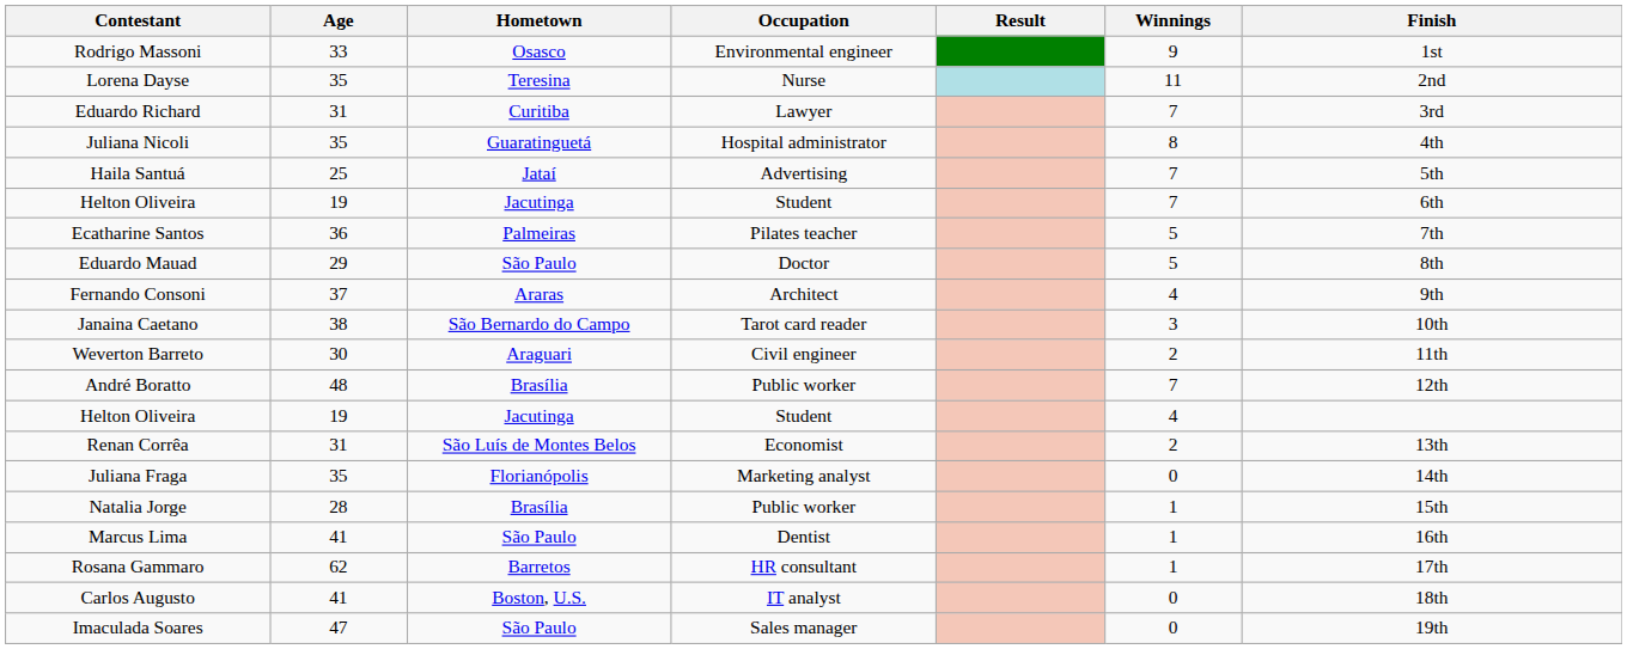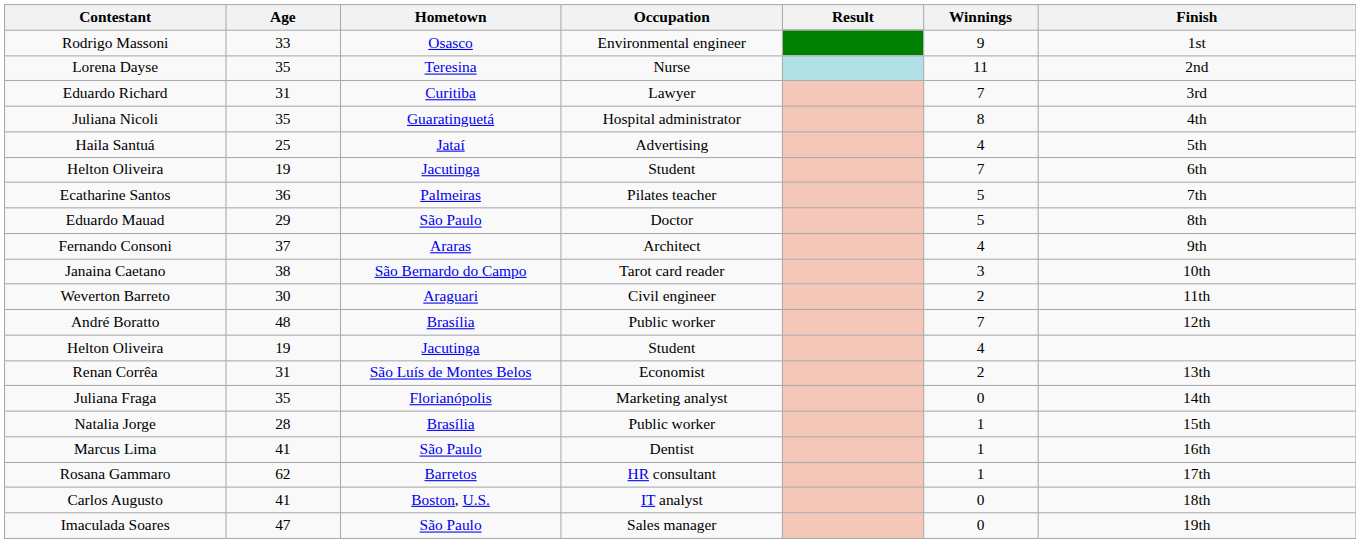Haila Santuá | Winnings: 7 -> 4
